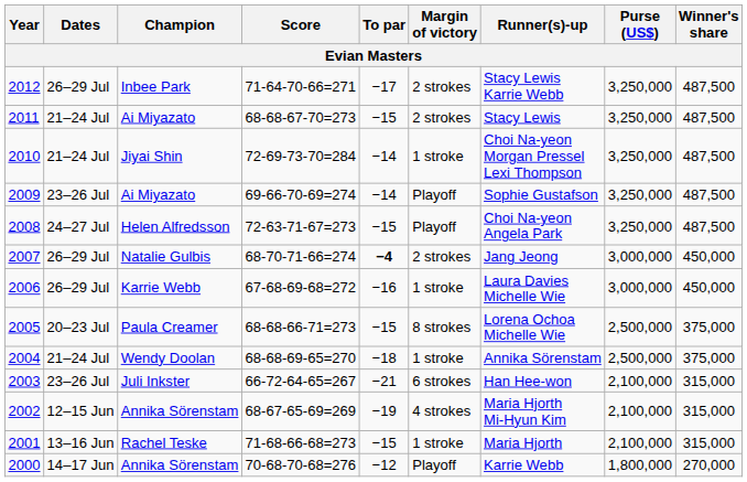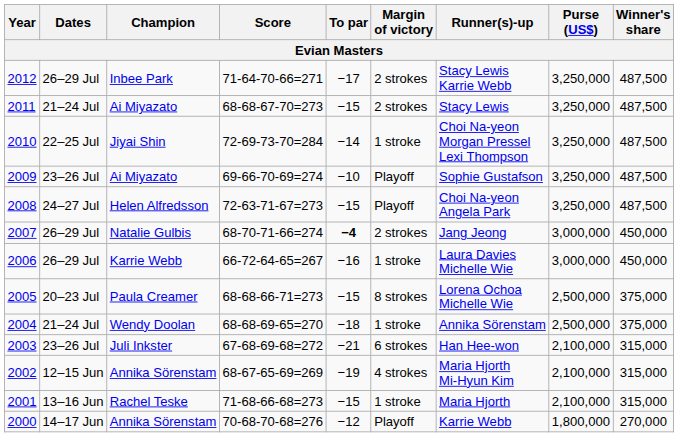2010 | Dates: 21–24 Jul -> 22–25 Jul
2009 | To par: −14 -> −10
2006 | Score: 67-68-69-68=272 -> 66-72-64-65=267
2003 | Score: 66-72-64-65=267 -> 67-68-69-68=272
